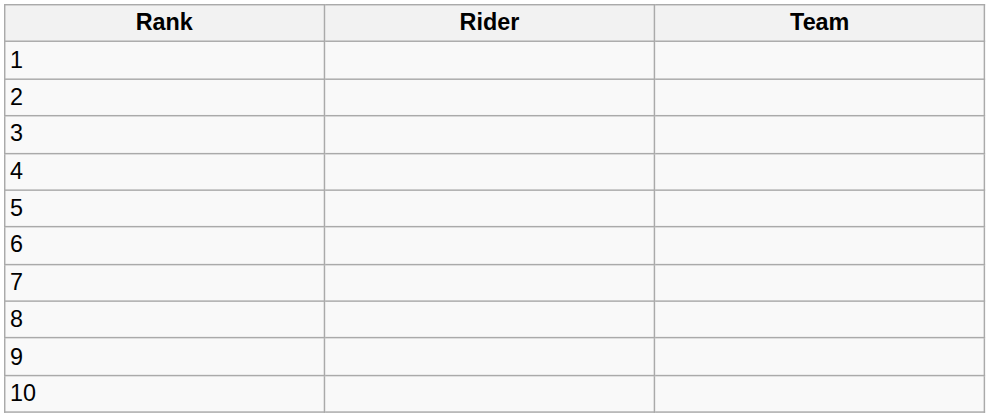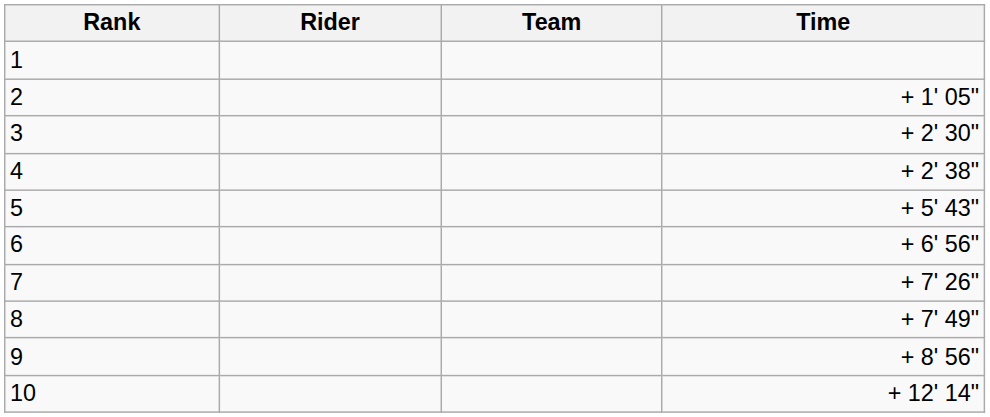+ column: Time | + 1' 05" | + 2' 30" | + 2' 38" | + 5' 43" | + 6' 56" | + 7' 26" | + 7' 49" | + 8' 56" | + 12' 14"
